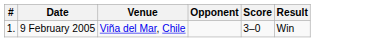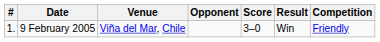+ column: Competition | Friendly
